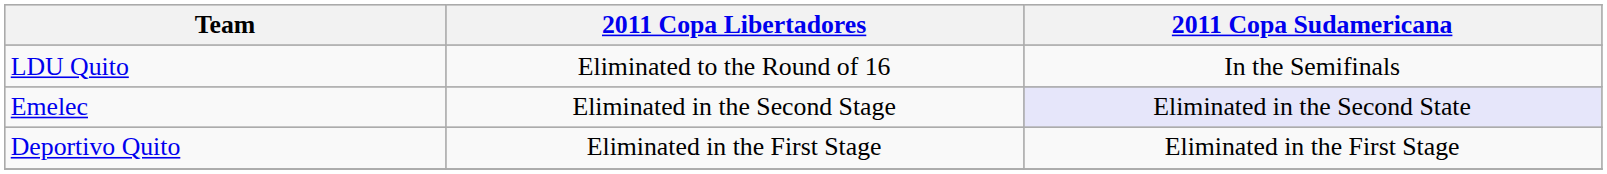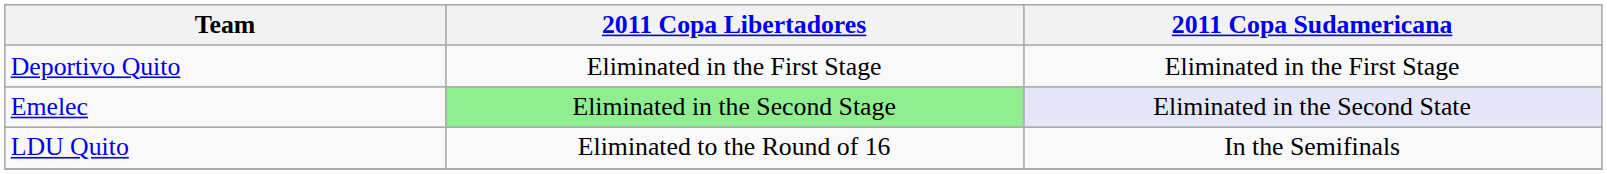rows swapped: Deportivo Quito <-> LDU Quito
Emelec | 2011 Copa Libertadores: no background -> lightgreen background
